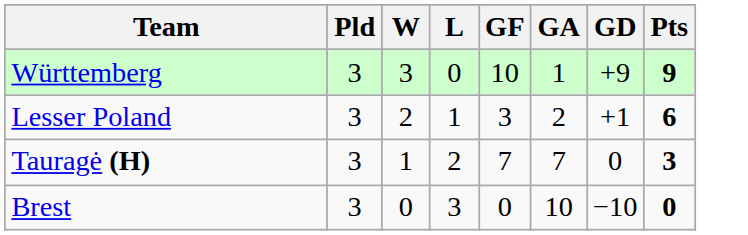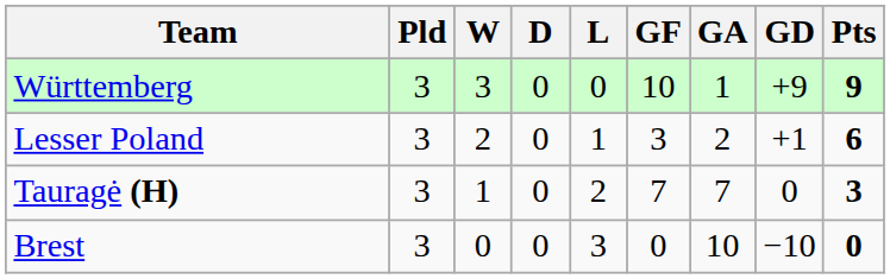+ column: D | 0 | 0 | 0 | 0
